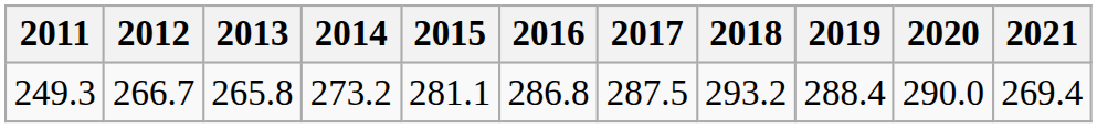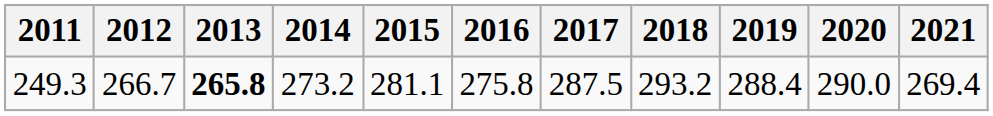249.3 | 2013: normal -> bold
249.3 | 2016: 286.8 -> 275.8
